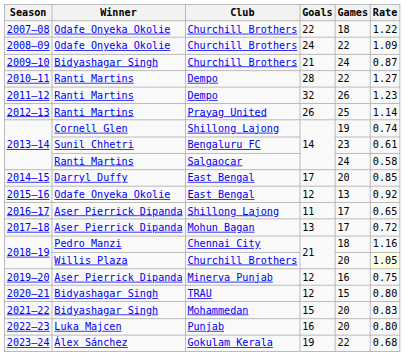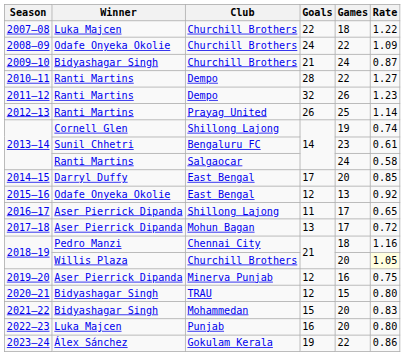2007–08 | Winner: Odafe Onyeka Okolie -> Luka Majcen
2023–24 | Rate: 0.68 -> 0.86
